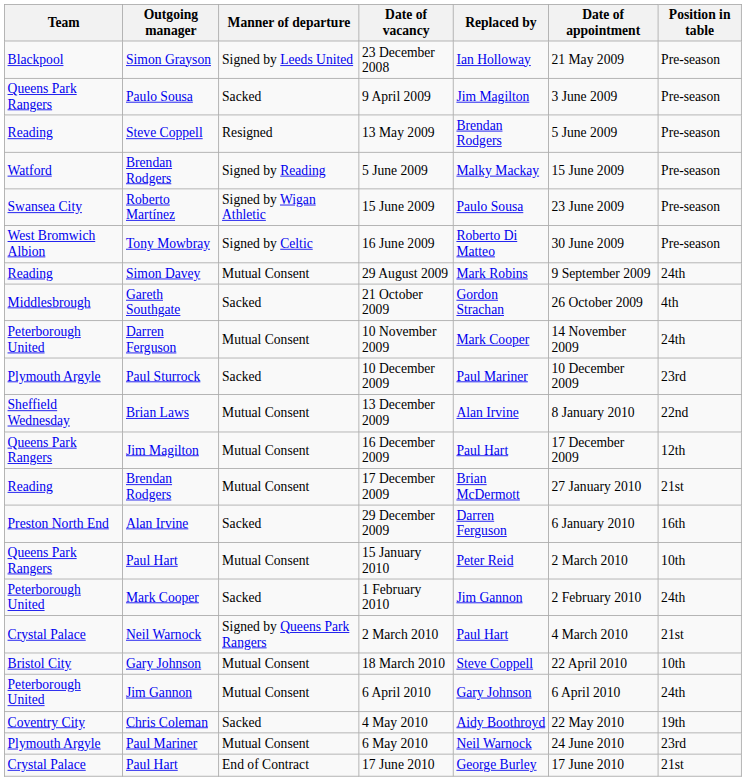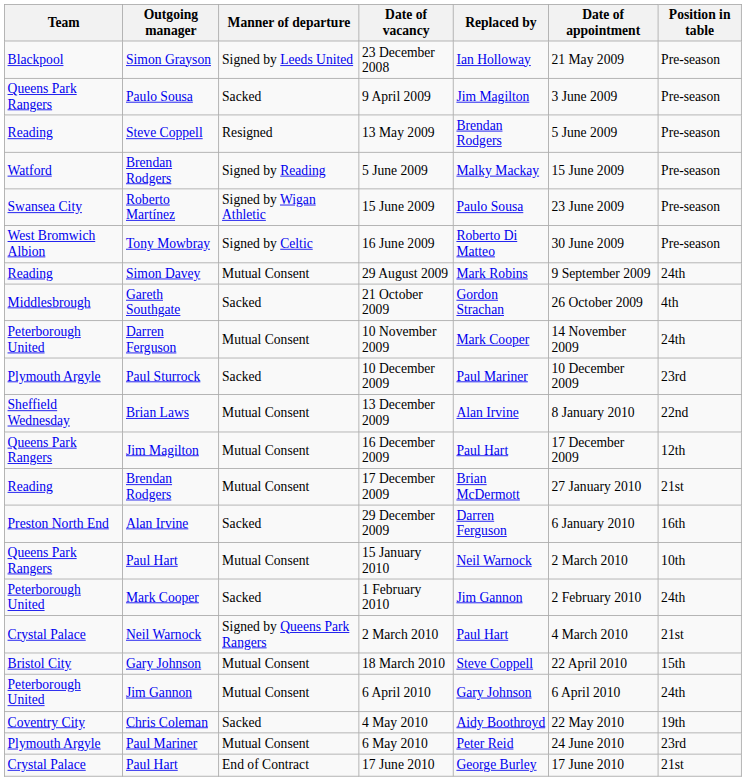15 January 2010 | Replaced by: Peter Reid -> Neil Warnock
18 March 2010 | Position in table: 10th -> 15th
6 May 2010 | Replaced by: Neil Warnock -> Peter Reid
